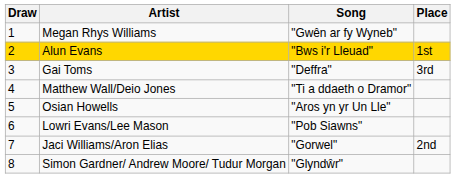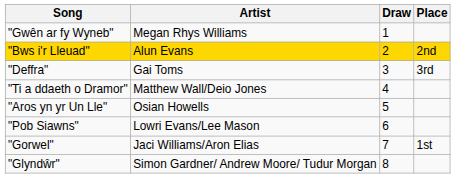columns swapped: Draw <-> Song
Alun Evans | Place: 1st -> 2nd
Jaci Williams/Aron Elias | Place: 2nd -> 1st
